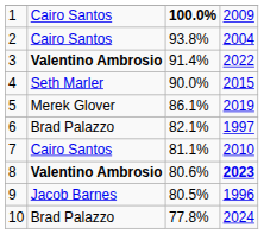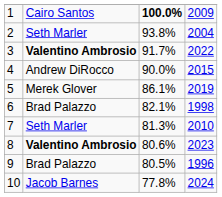2 | column 2: Cairo Santos -> Seth Marler
3 | column 3: 91.4% -> 91.7%
4 | column 2: Seth Marler -> Andrew DiRocco
6 | column 4: 1997 -> 1998
7 | column 2: Cairo Santos -> Seth Marler
7 | column 3: 81.1% -> 81.3%
8 | column 4: bold -> normal
9 | column 2: Jacob Barnes -> Brad Palazzo
10 | column 2: Brad Palazzo -> Jacob Barnes
